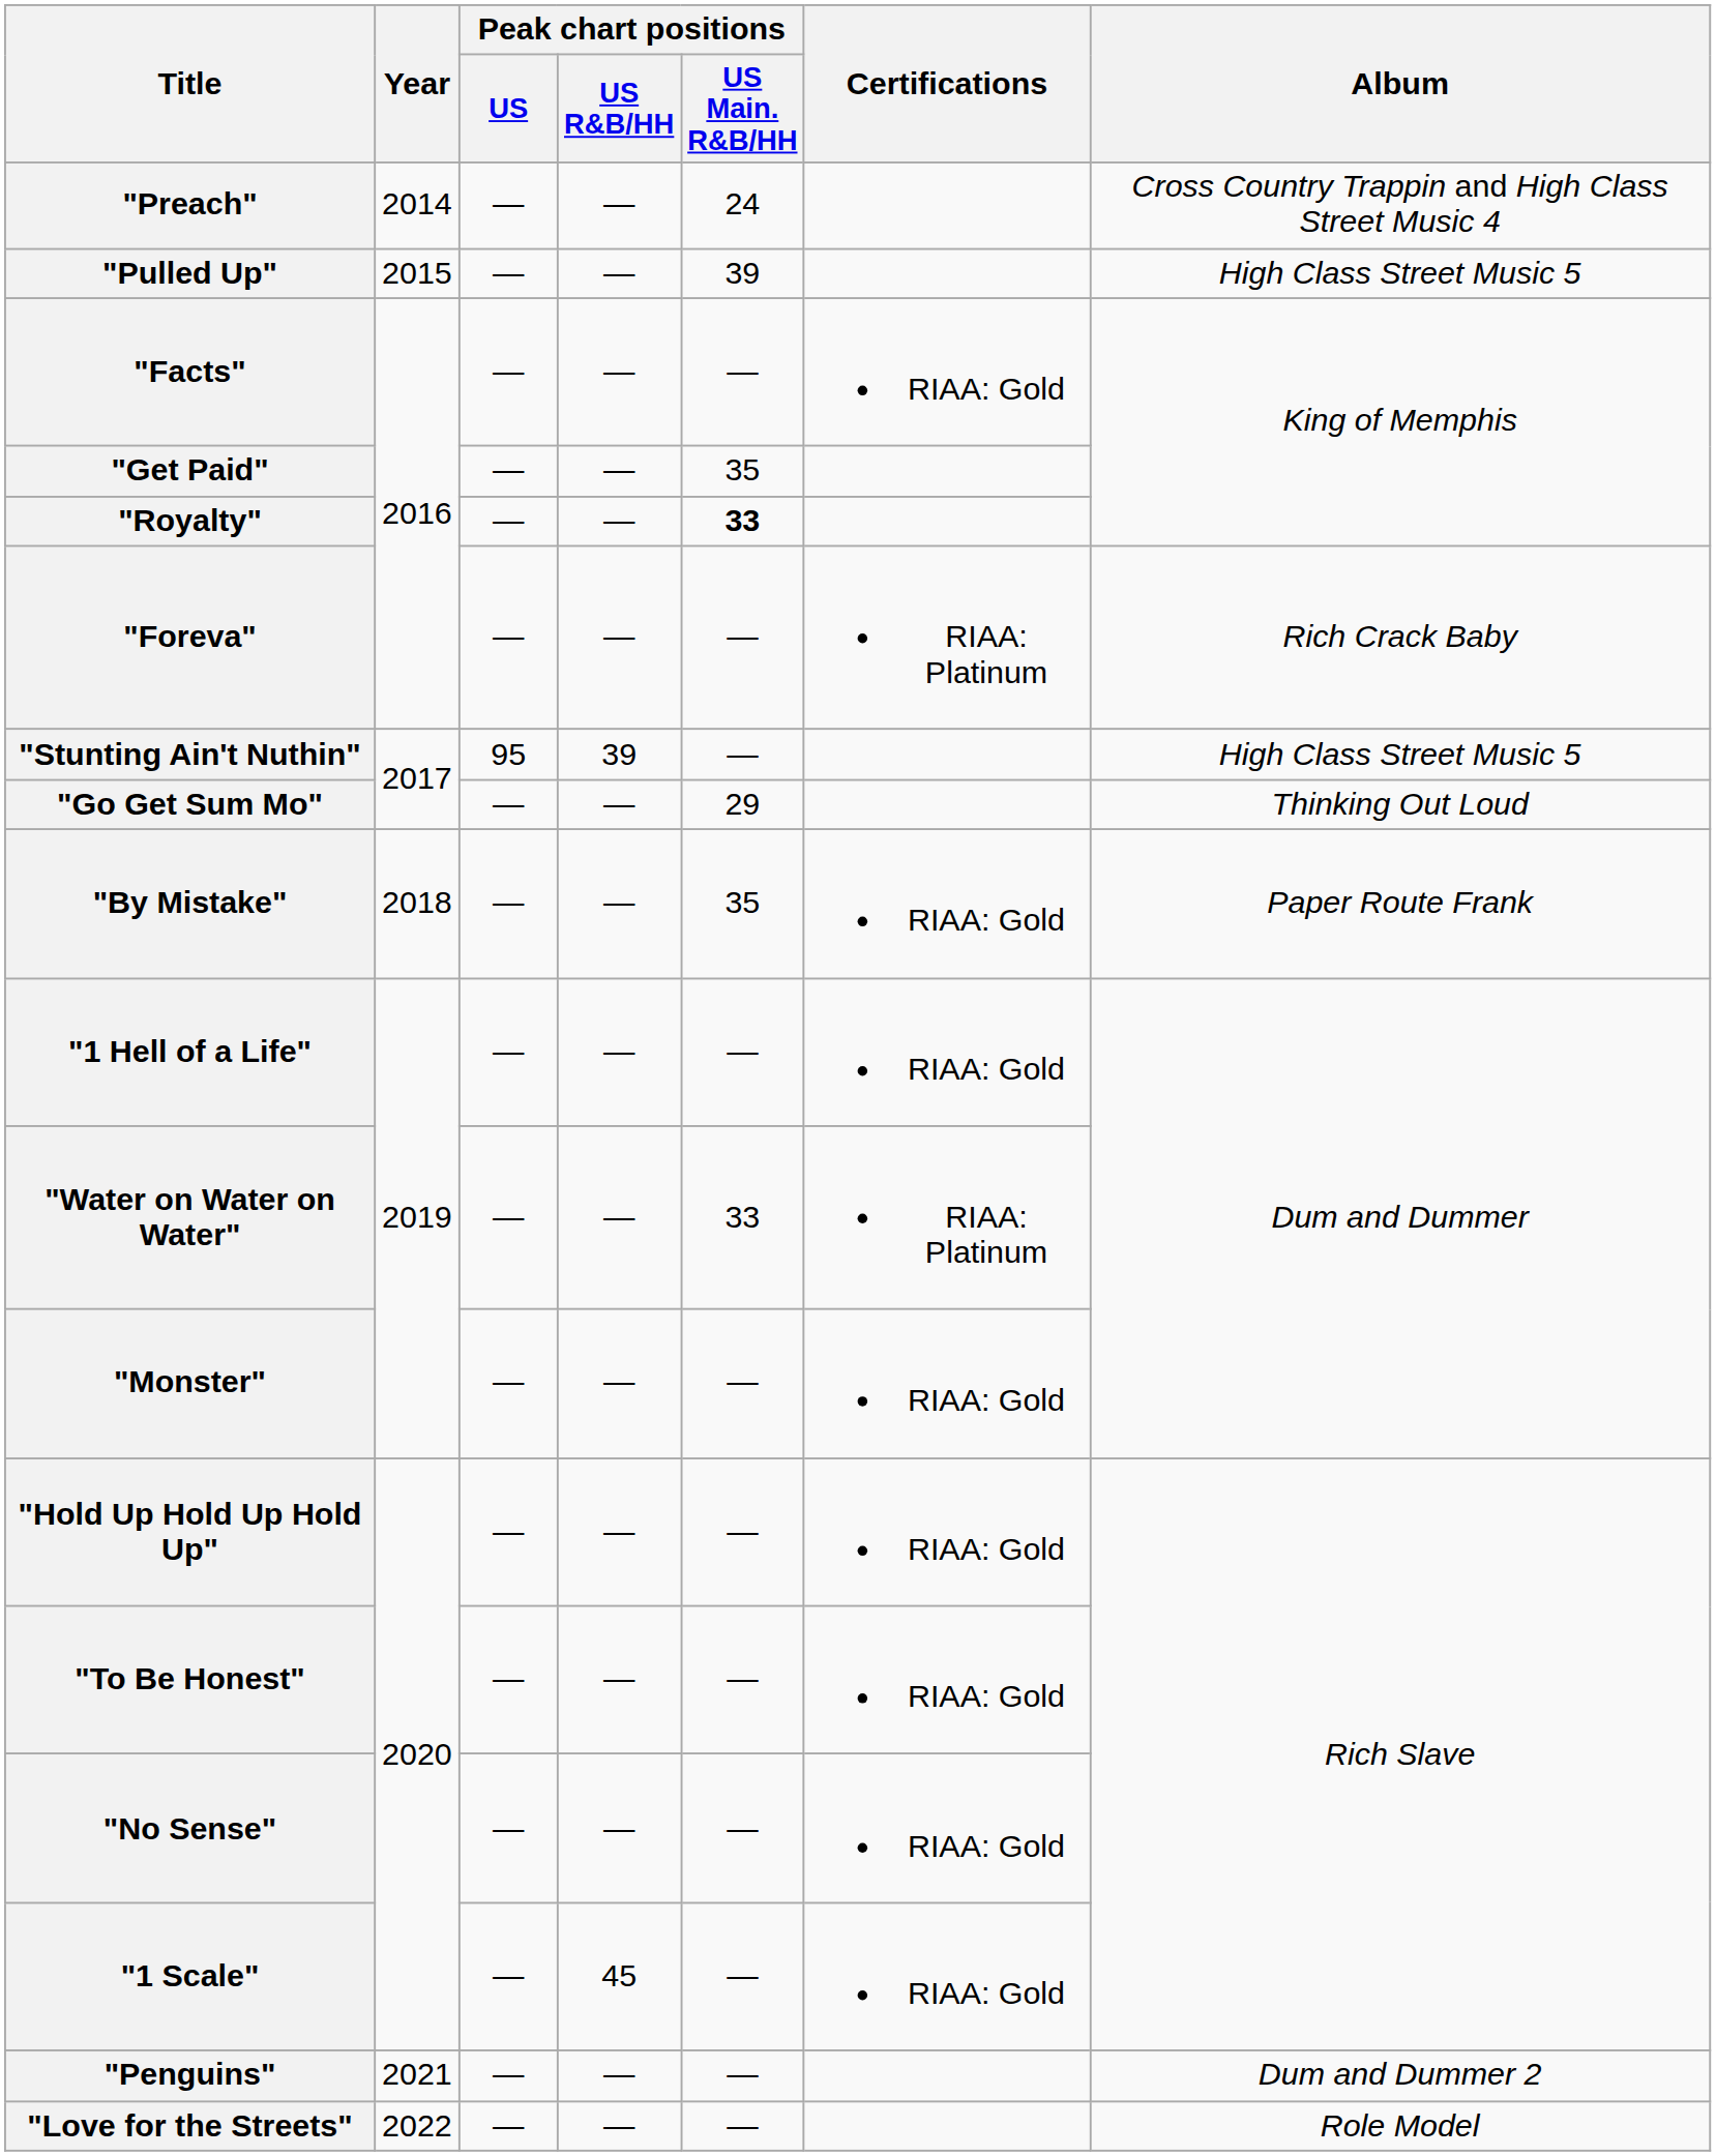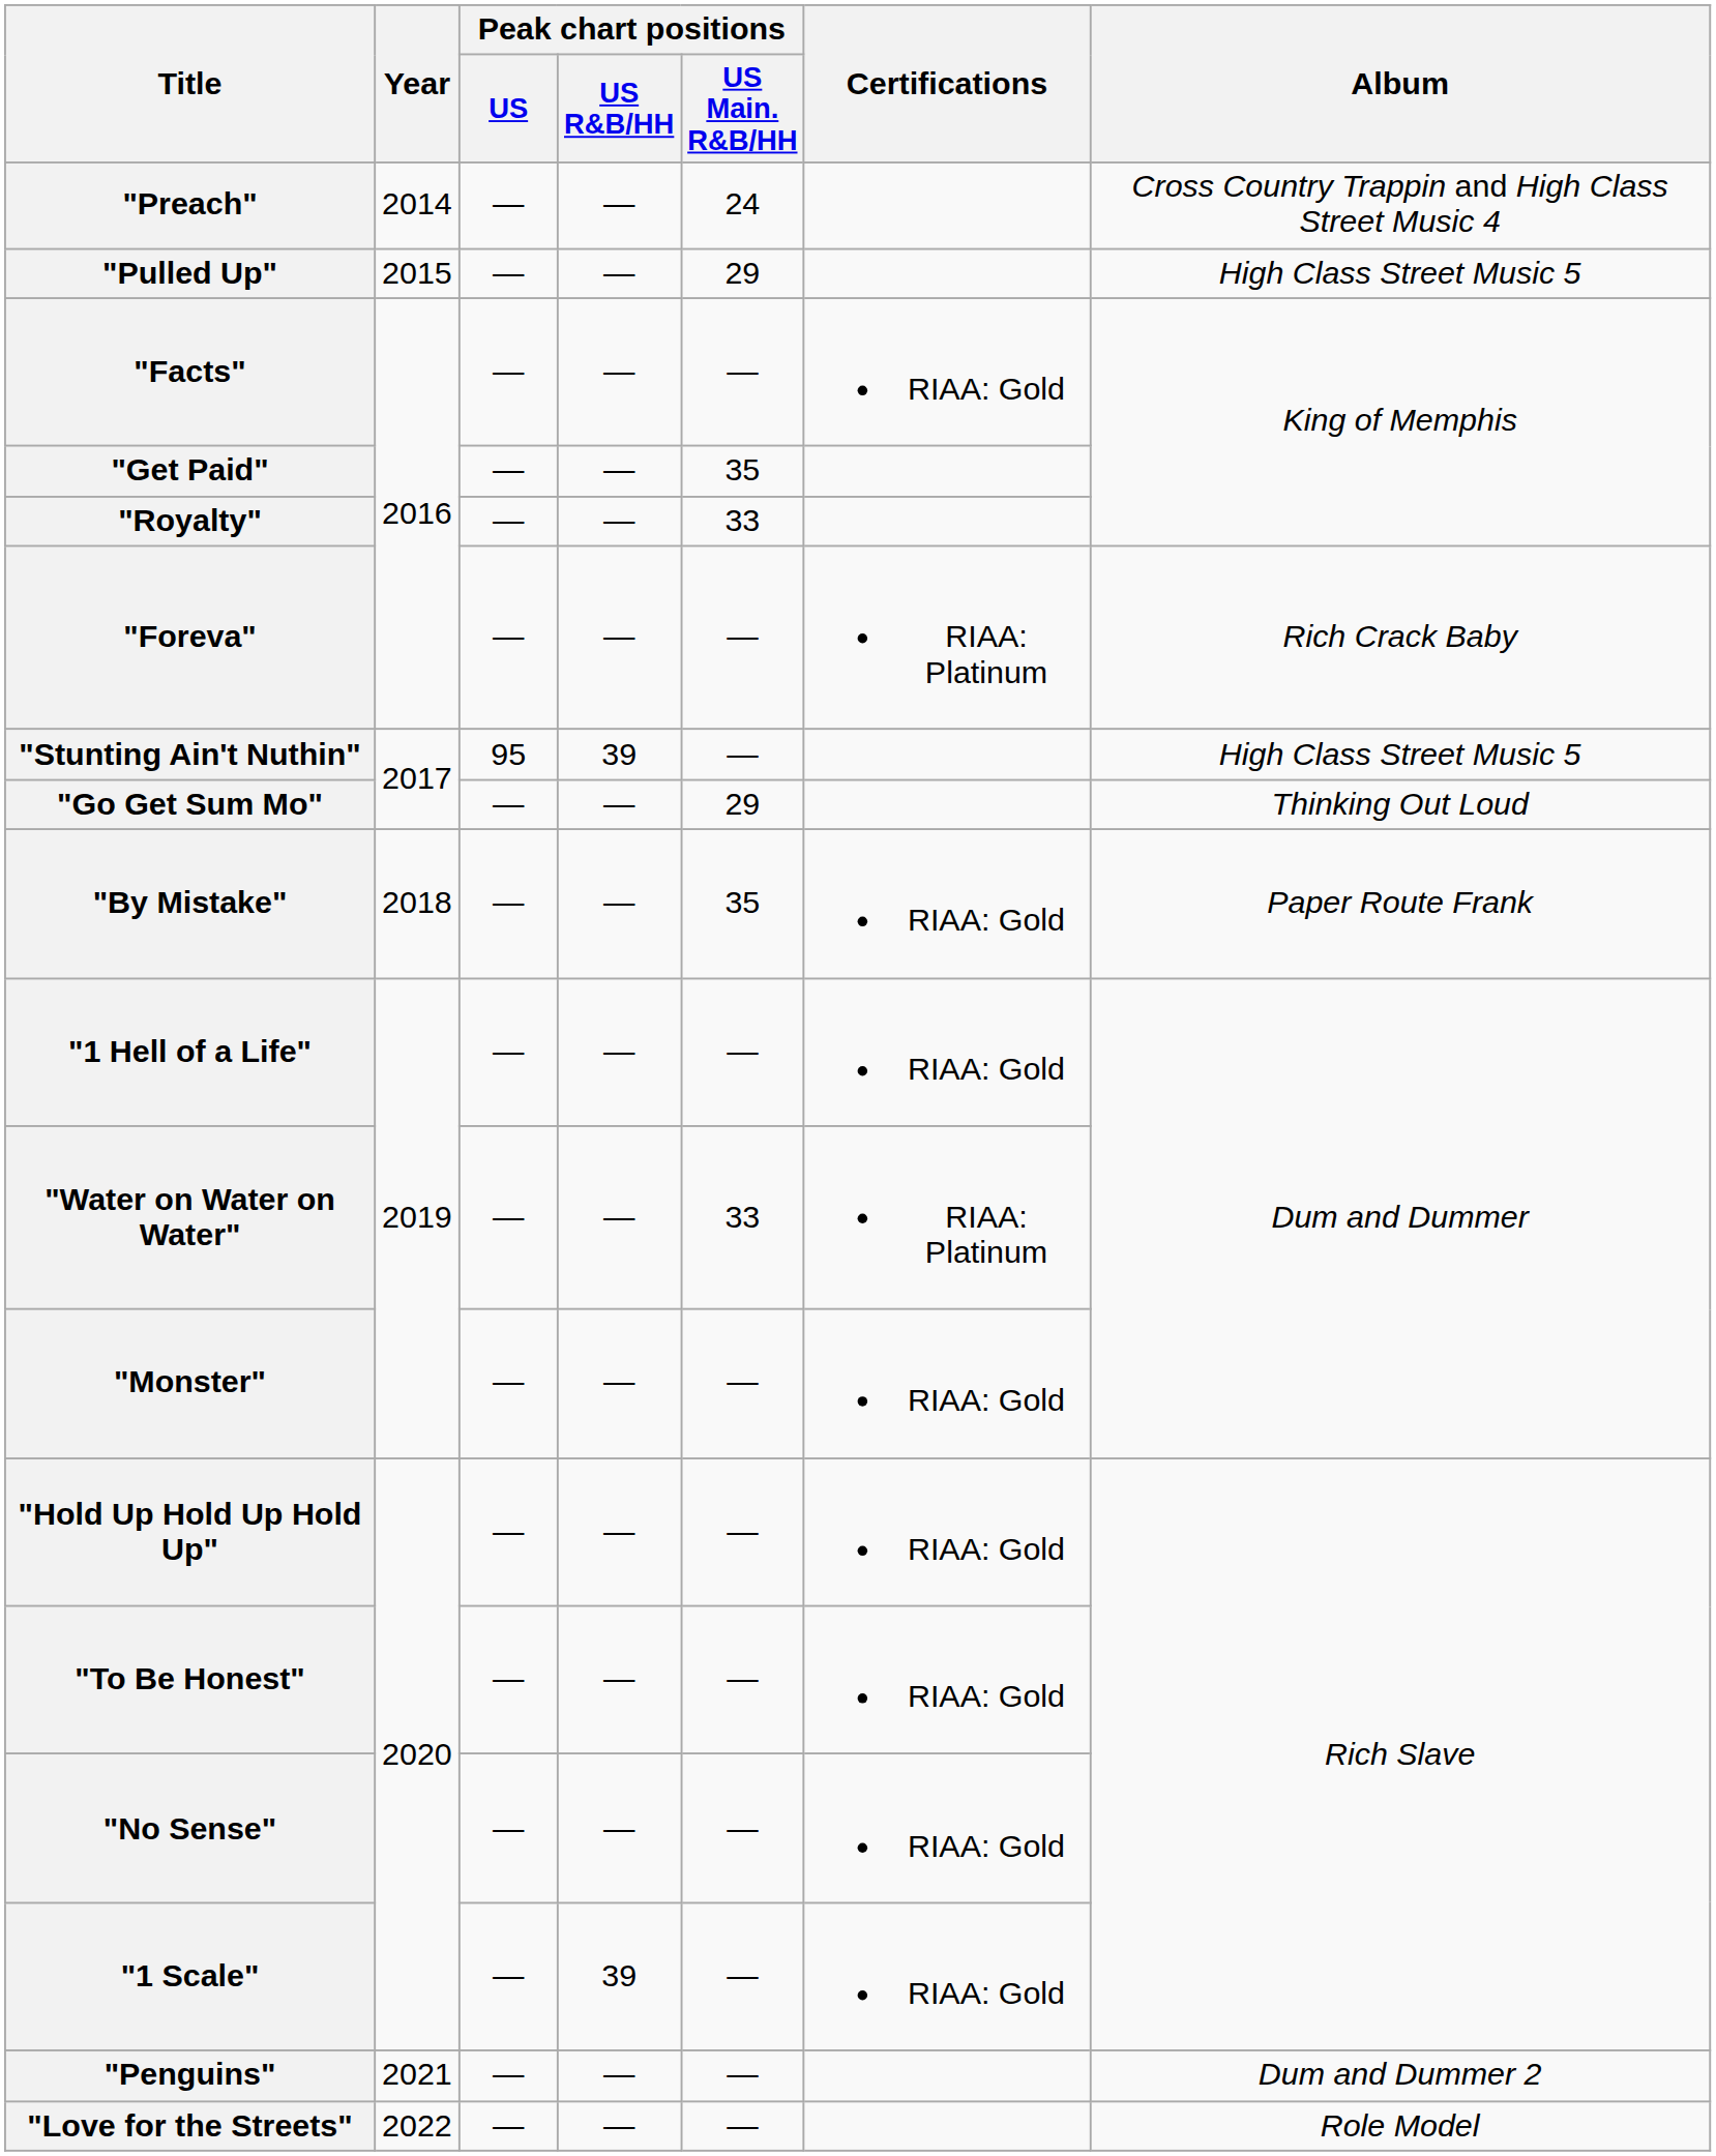"Pulled Up" | Peak chart positions / US Main. R&B/HH: 39 -> 29
"Royalty" | Peak chart positions / US Main. R&B/HH: bold -> normal
"1 Scale" | Peak chart positions / US R&B/HH: 45 -> 39
